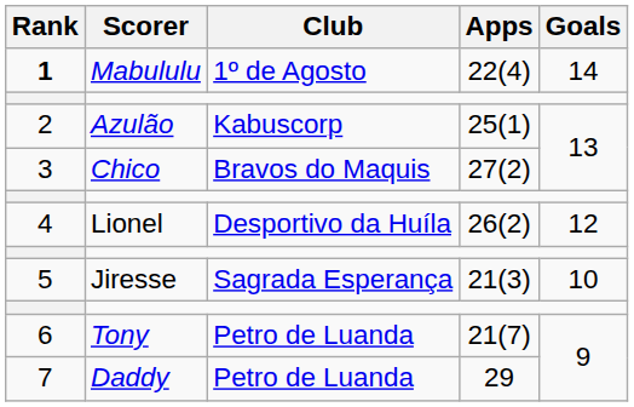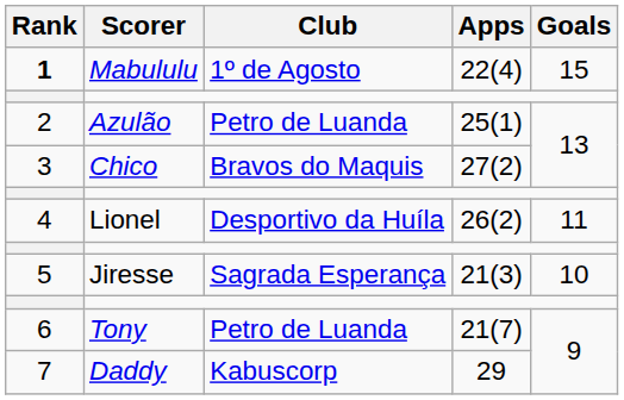Mabululu | Goals: 14 -> 15
Azulão | Club: Kabuscorp -> Petro de Luanda
Lionel | Goals: 12 -> 11
Daddy | Club: Petro de Luanda -> Kabuscorp
